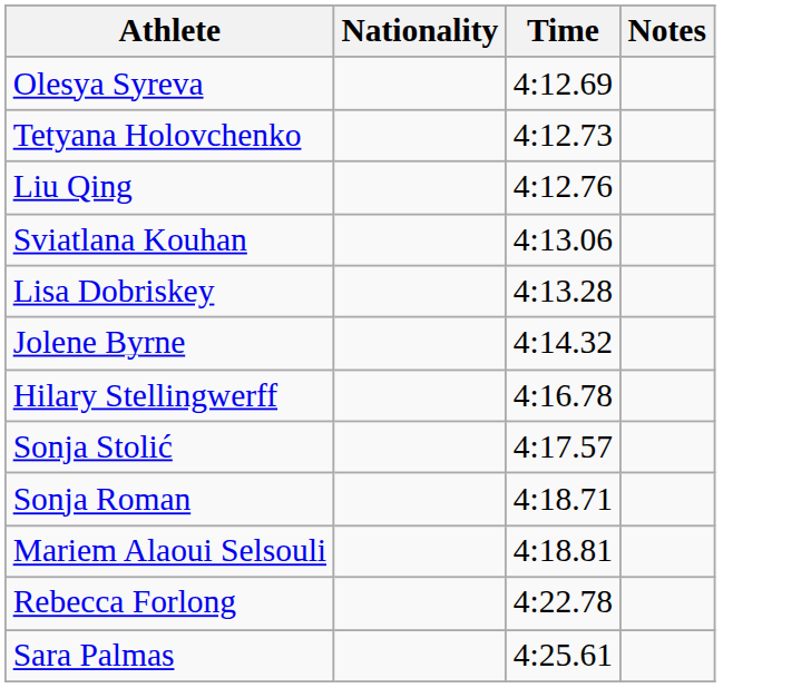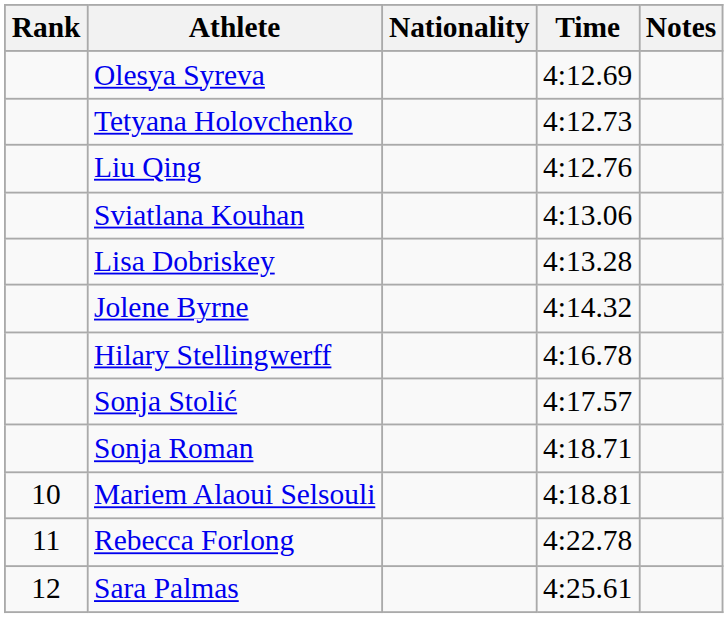+ column: Rank | 10 | 11 | 12
